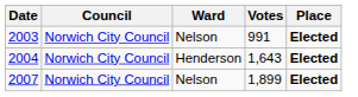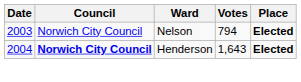2003 | Votes: 991 -> 794
2004 | Council: normal -> bold
- row: 2007 | Norwich City Council | Nelson | 1,899 | Elected
